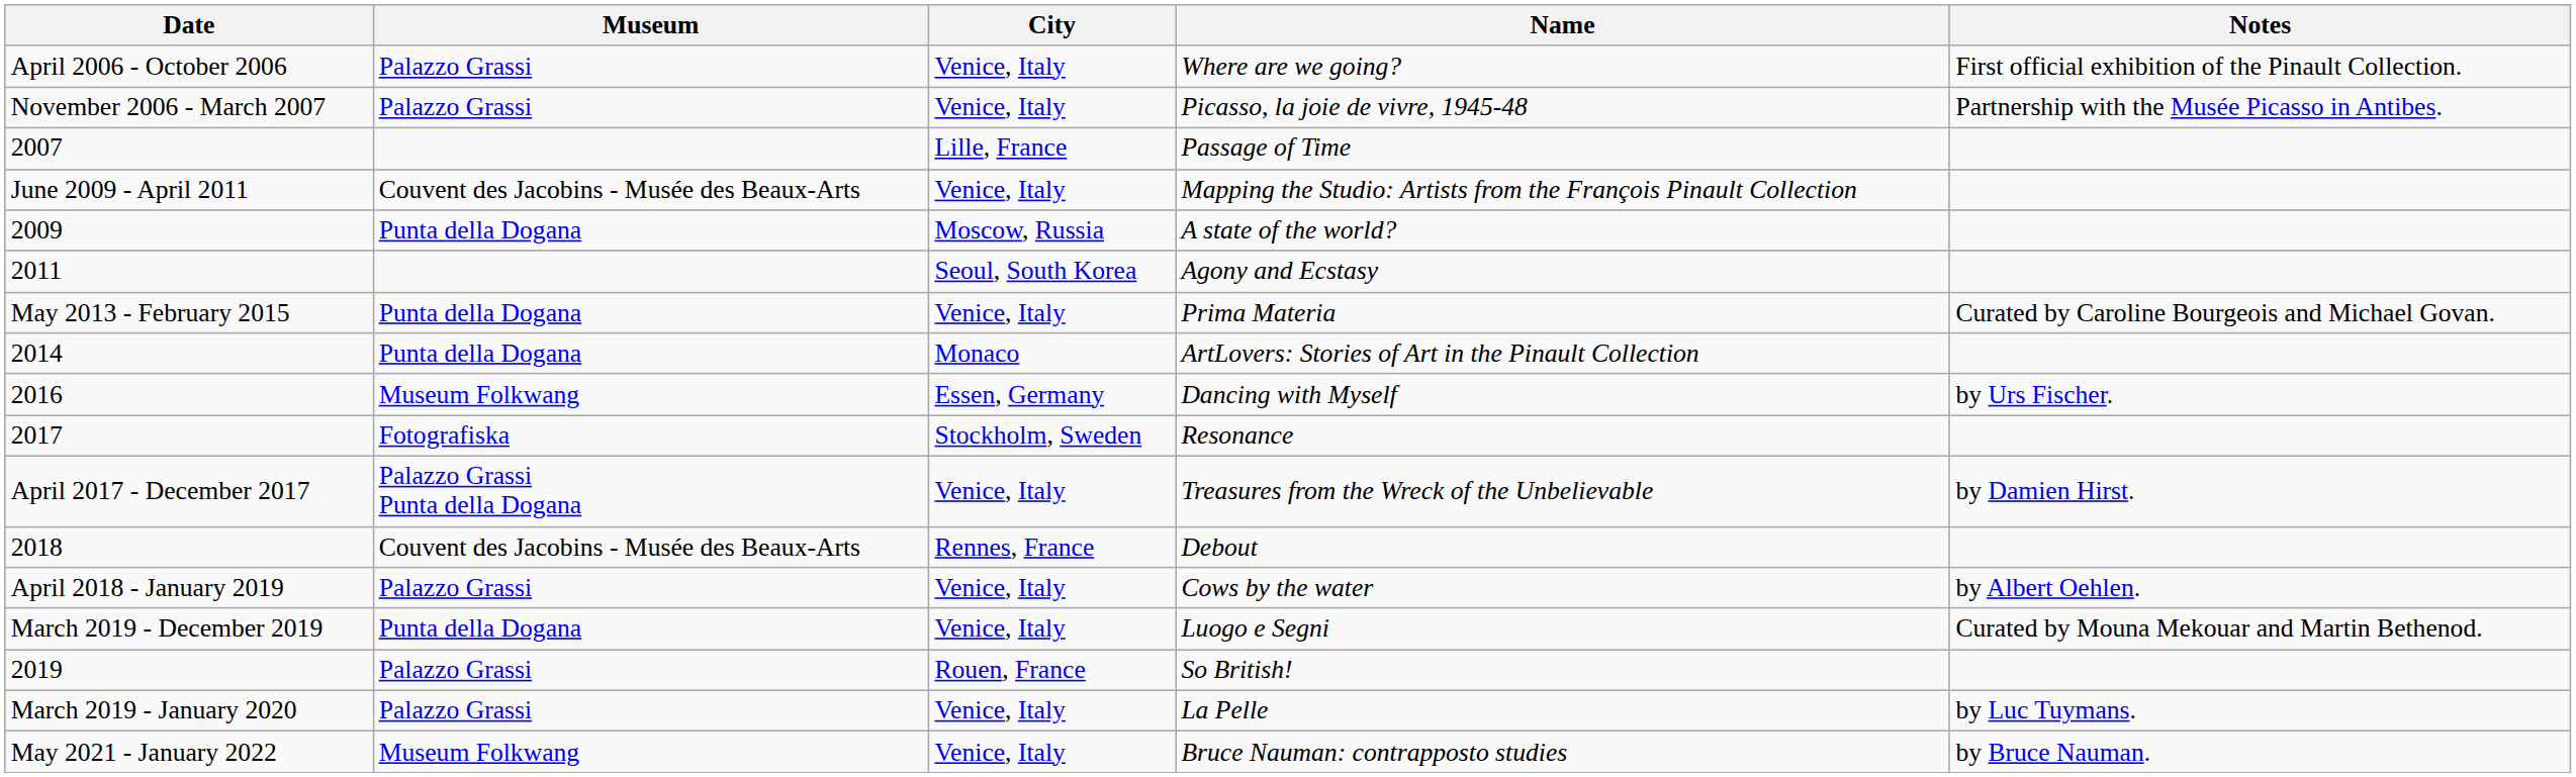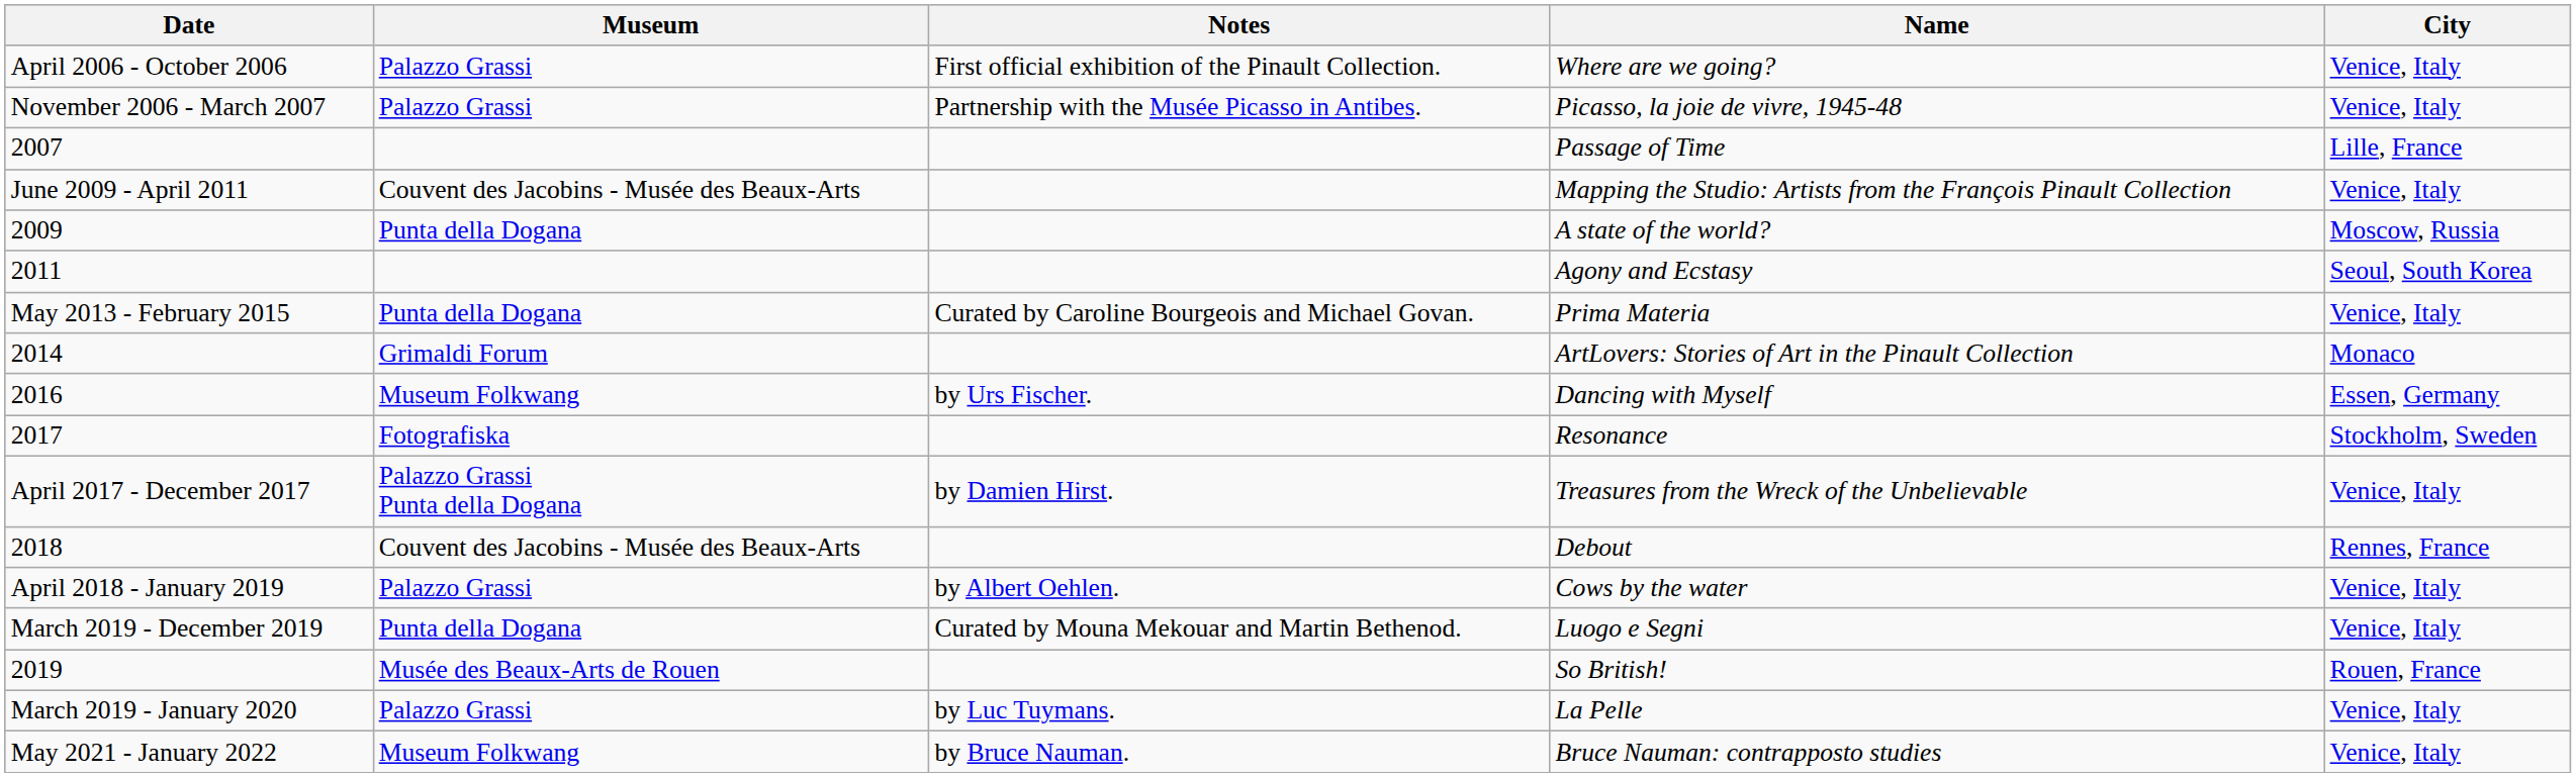columns swapped: City <-> Notes
2014 | Museum: Punta della Dogana -> Grimaldi Forum
2019 | Museum: Palazzo Grassi -> Musée des Beaux-Arts de Rouen
